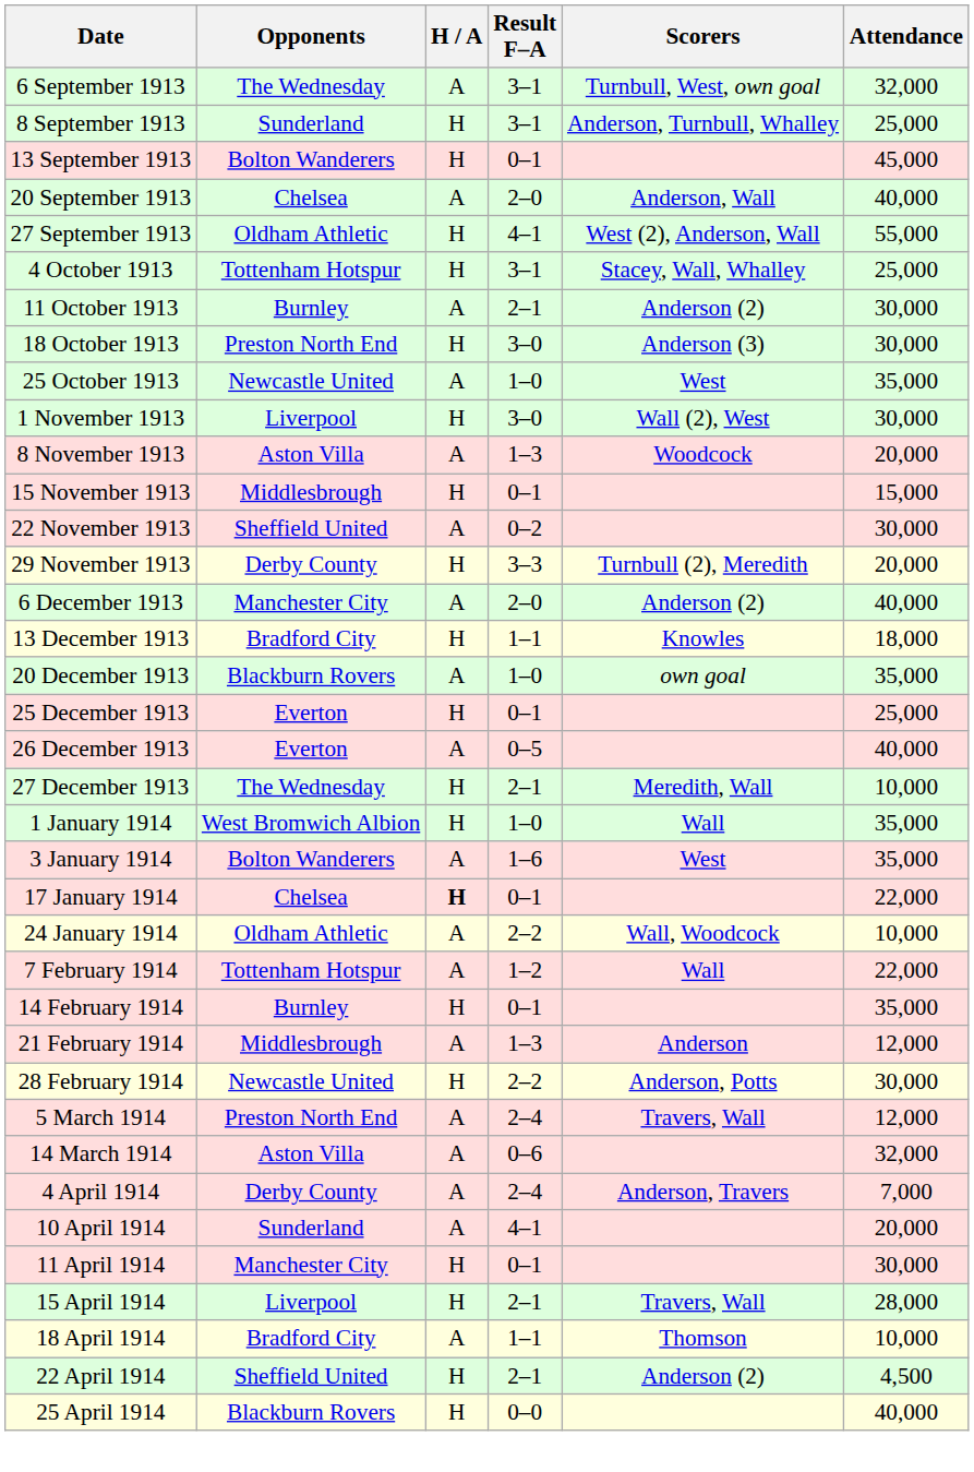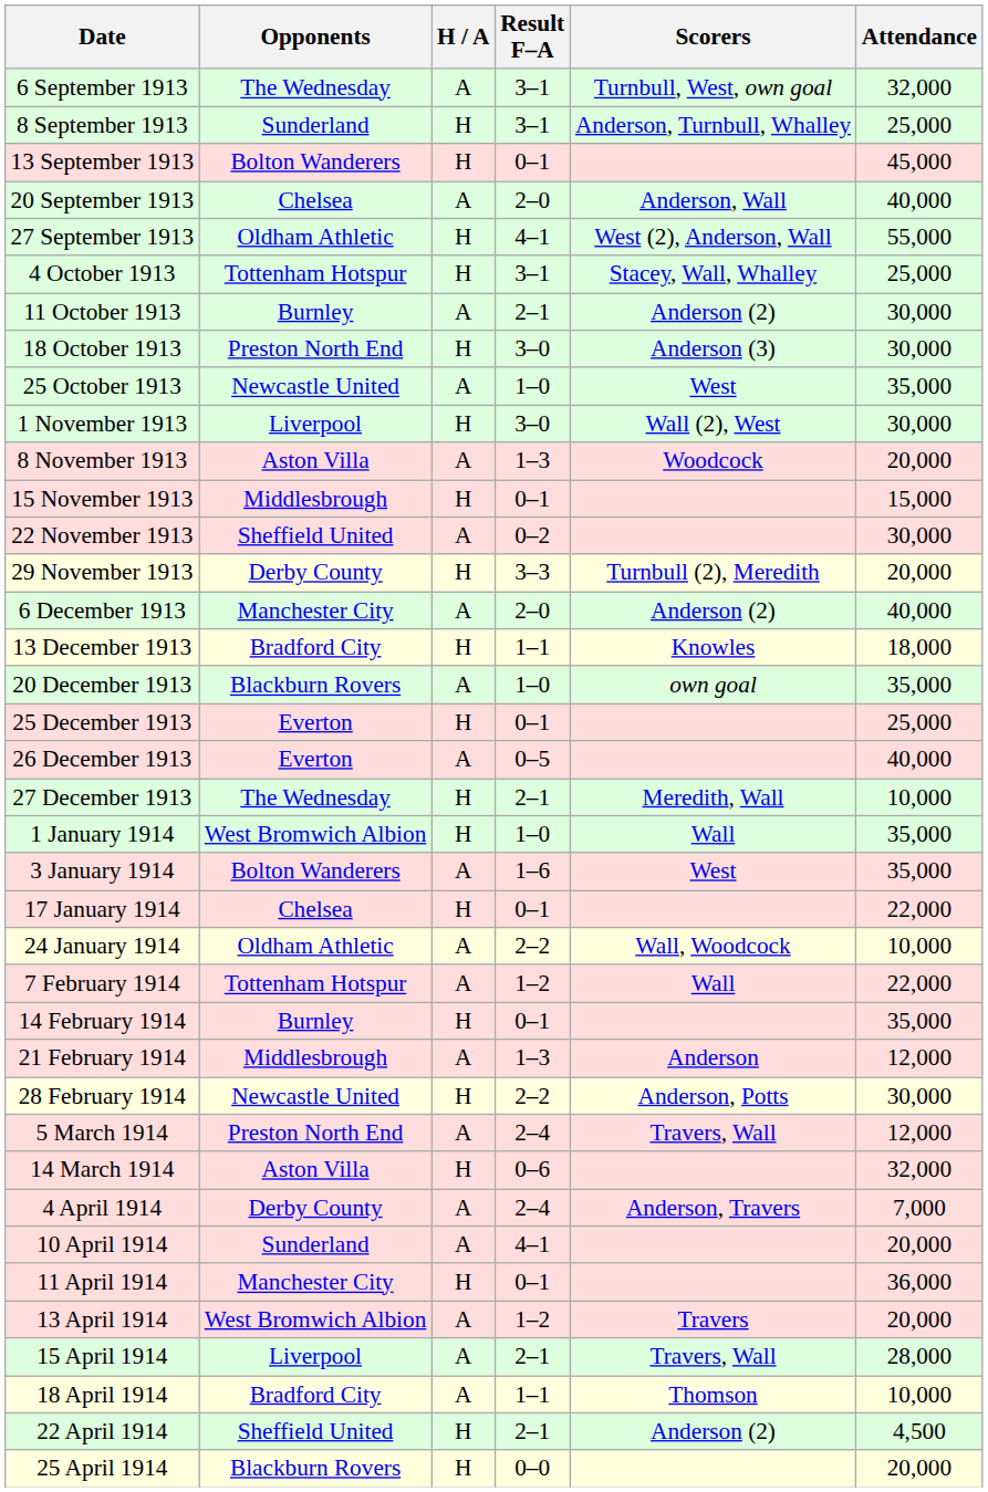17 January 1914 | H / A: bold -> normal
14 March 1914 | H / A: A -> H
11 April 1914 | Attendance: 30,000 -> 36,000
+ row: 13 April 1914 | West Bromwich Albion | A | 1–2 | Travers | 20,000
15 April 1914 | H / A: H -> A
25 April 1914 | Attendance: 40,000 -> 20,000
